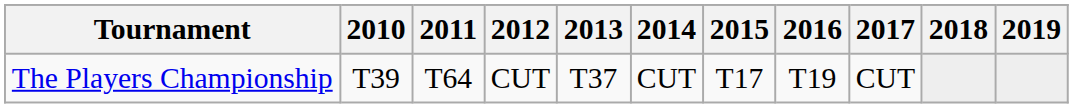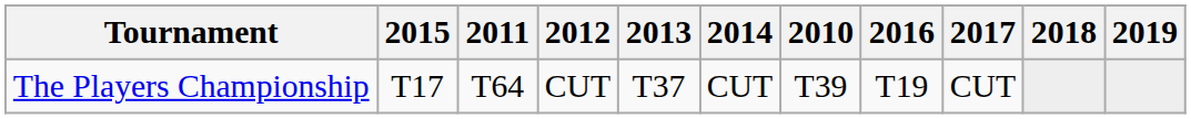columns swapped: 2010 <-> 2015
